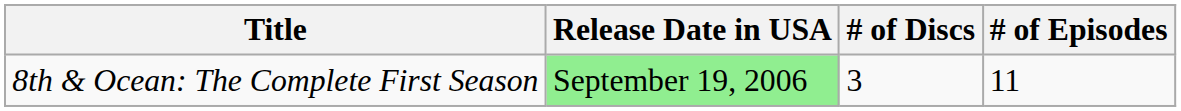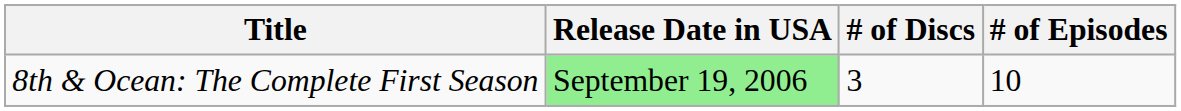8th & Ocean: The Complete First Season | # of Episodes: 11 -> 10
